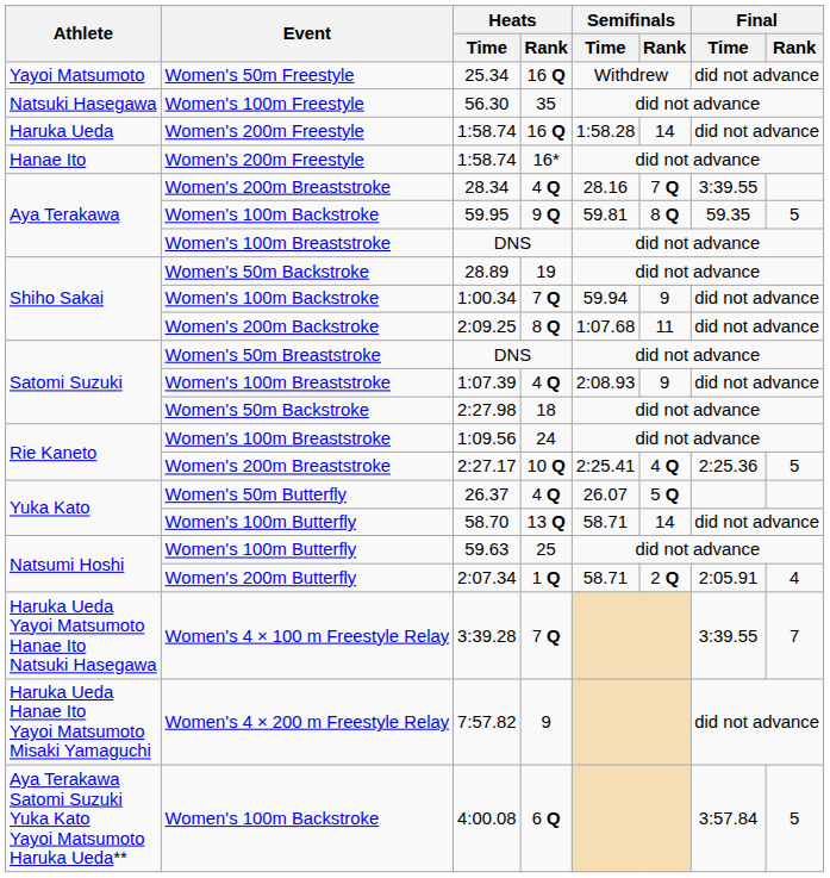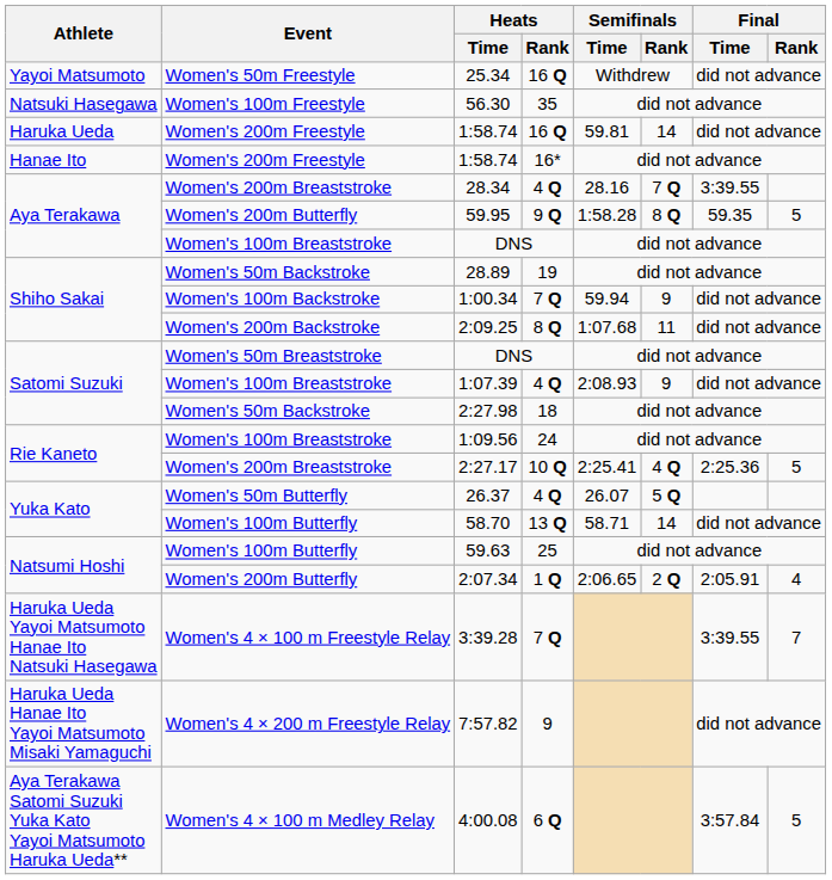Haruka Ueda / 1:58.74 | Semifinals / Time: 1:58.28 -> 59.81
59.95 | Event: Women's 100m Backstroke -> Women's 200m Butterfly
59.95 | Semifinals / Time: 59.81 -> 1:58.28
2:07.34 | Semifinals / Time: 58.71 -> 2:06.65
4:00.08 | Event: Women's 100m Backstroke -> Women's 4 × 100 m Medley Relay
